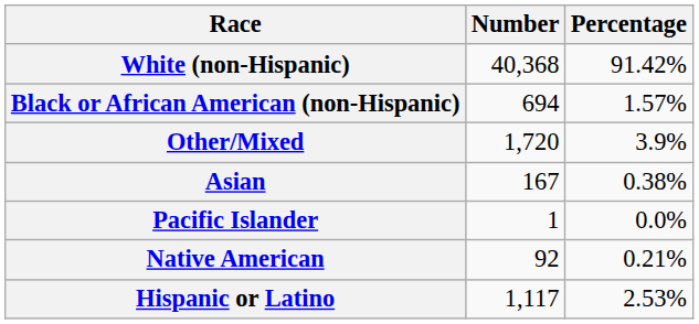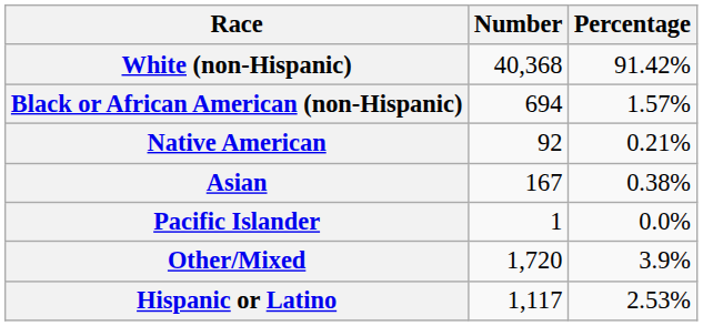rows swapped: Native American <-> Other/Mixed
